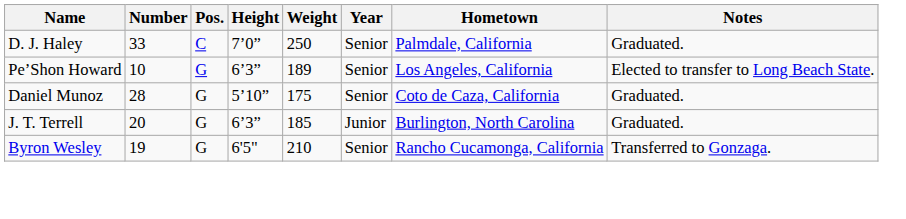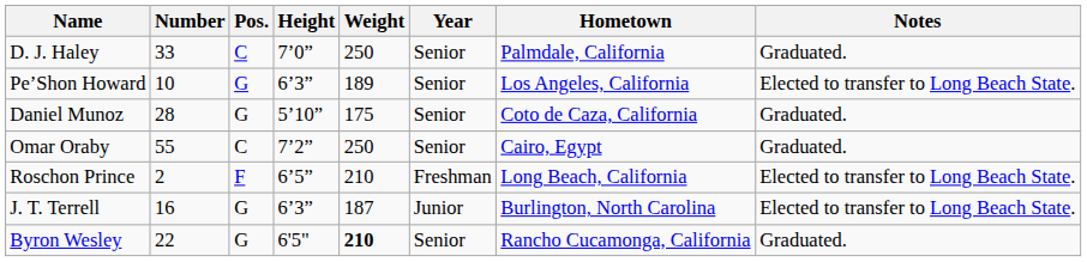+ row: Omar Oraby | 55 | C | 7’2” | 250 | Senior | Cairo, Egypt | Graduated.
+ row: Roschon Prince | 2 | F | 6’5” | 210 | Freshman | Long Beach, California | Elected to transfer to Long Beach State.
J. T. Terrell | Number: 20 -> 16
J. T. Terrell | Weight: 185 -> 187
J. T. Terrell | Notes: Graduated. -> Elected to transfer to Long Beach State.
Byron Wesley | Number: 19 -> 22
Byron Wesley | Weight: normal -> bold
Byron Wesley | Notes: Transferred to Gonzaga. -> Graduated.
